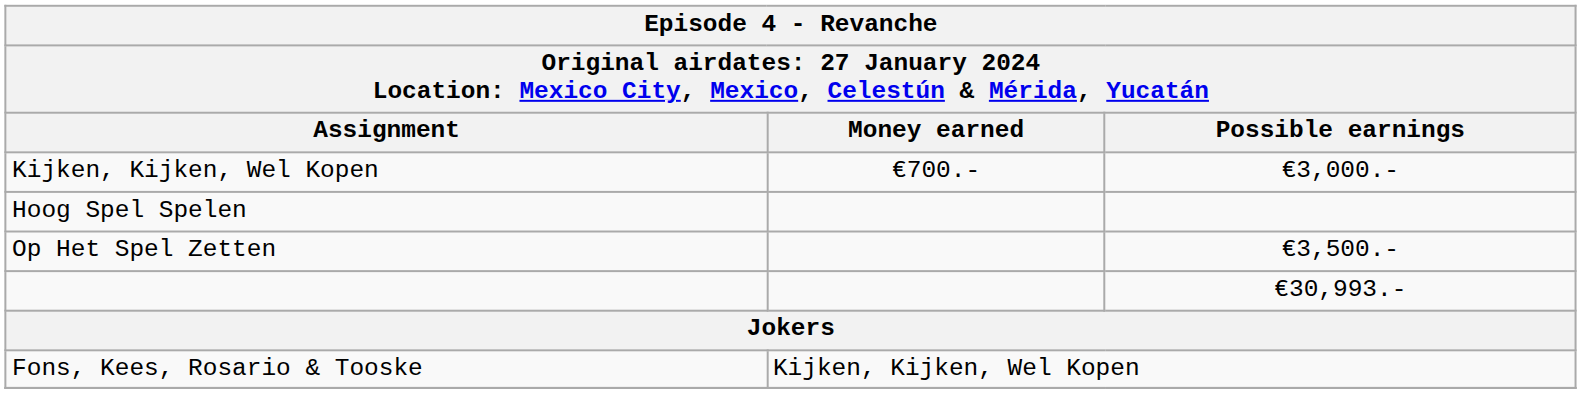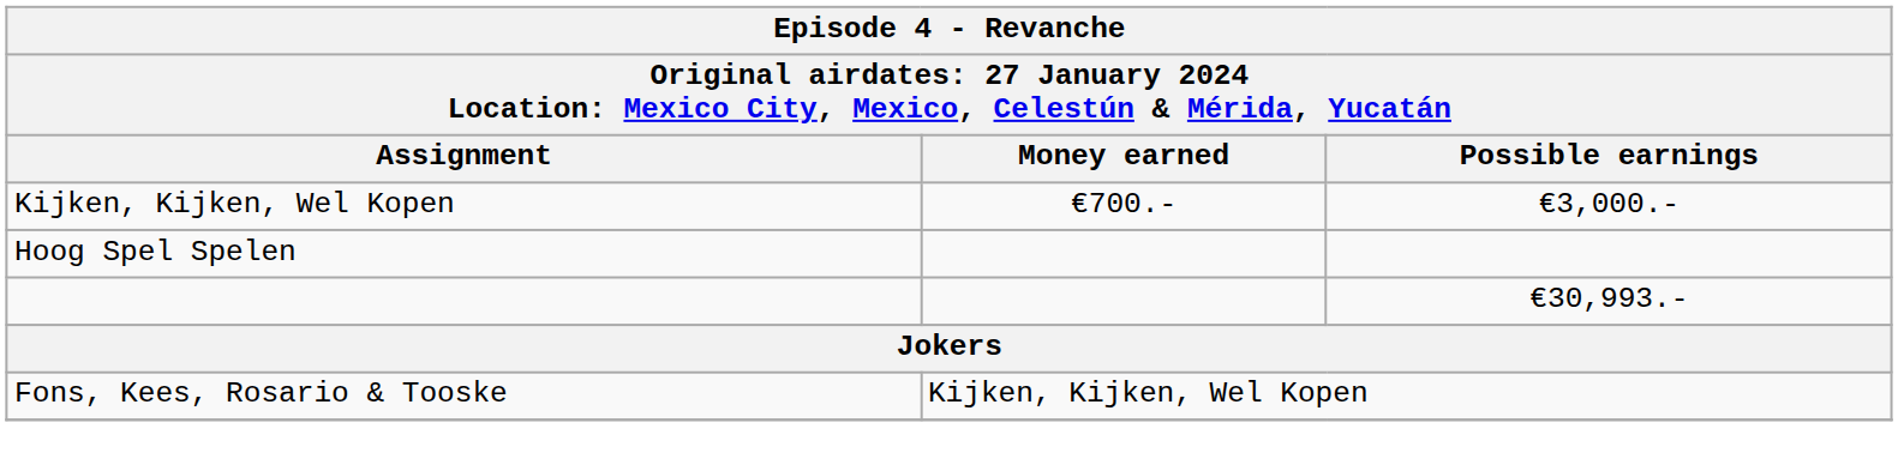- row: Op Het Spel Zetten | €3,500.-
